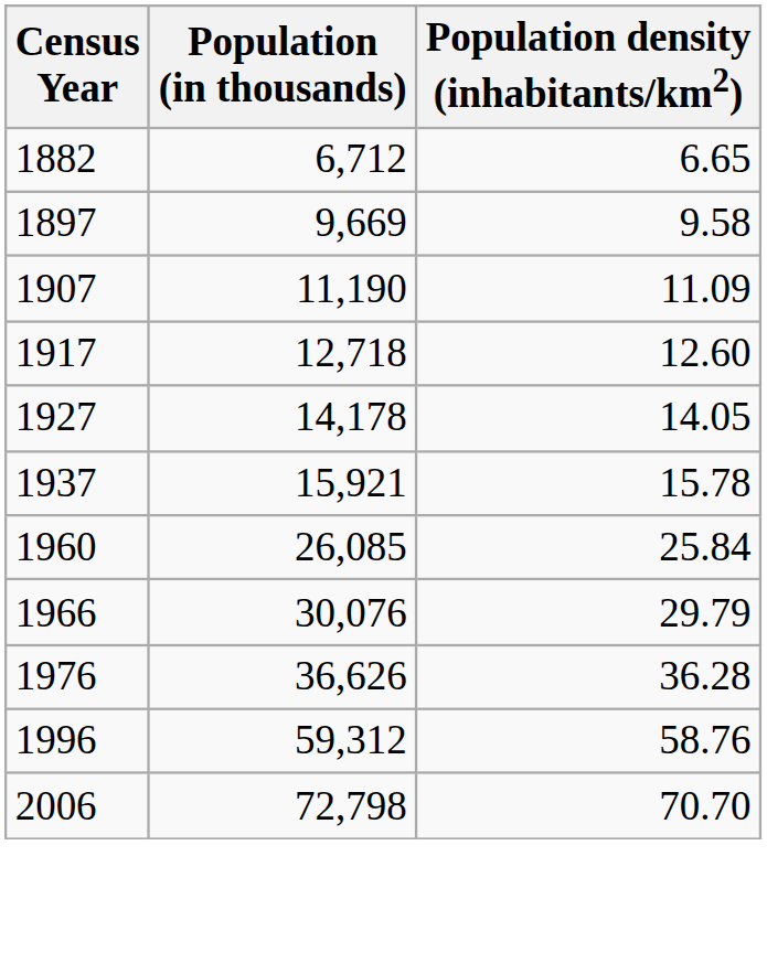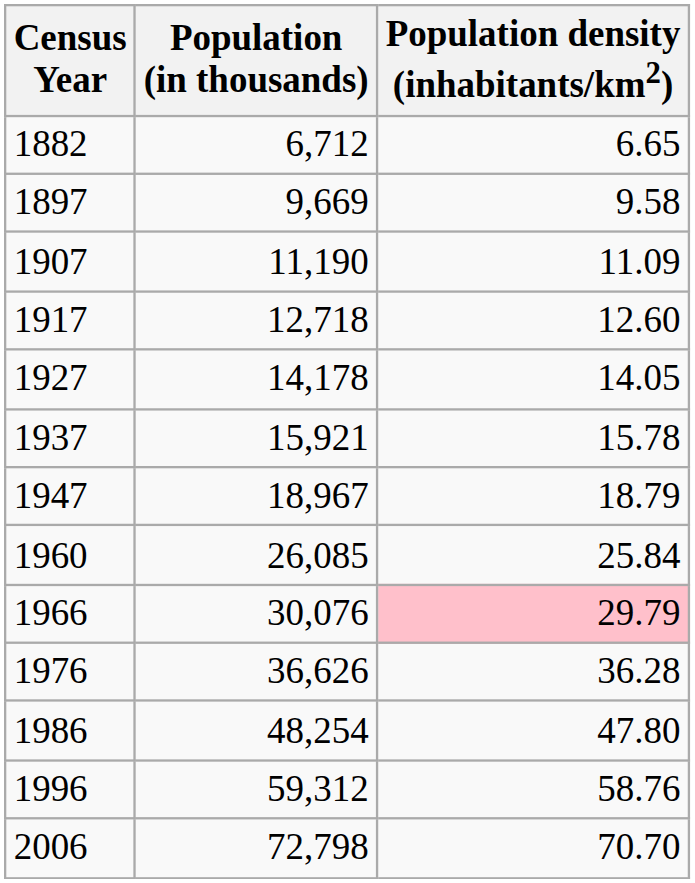+ row: 1947 | 18,967 | 18.79
1966 | Population density (inhabitants/km2): no background -> pink background
+ row: 1986 | 48,254 | 47.80
